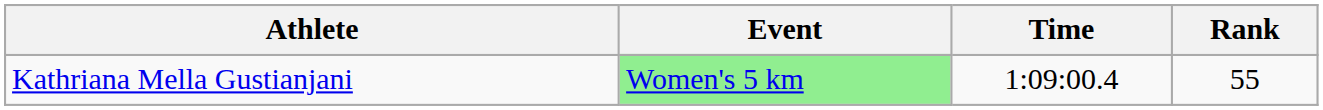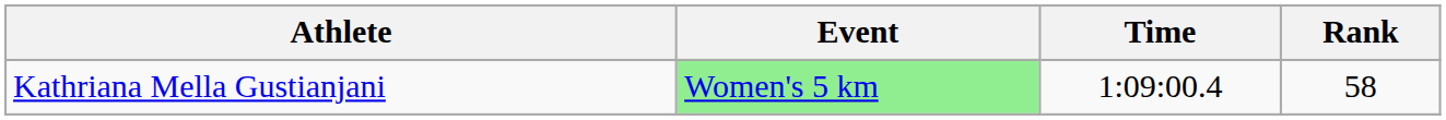Kathriana Mella Gustianjani | Rank: 55 -> 58
